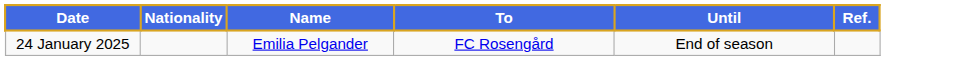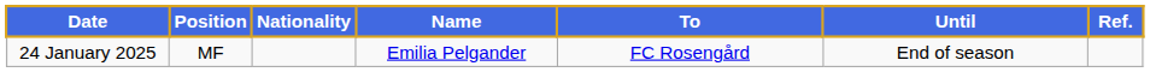+ column: Position | MF
